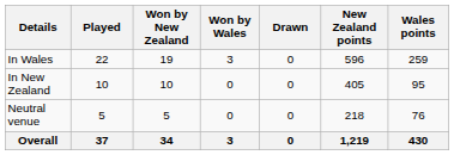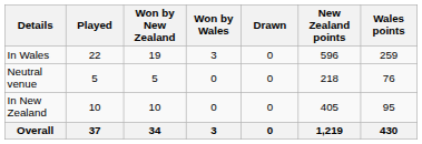rows swapped: In New Zealand <-> Neutral venue
